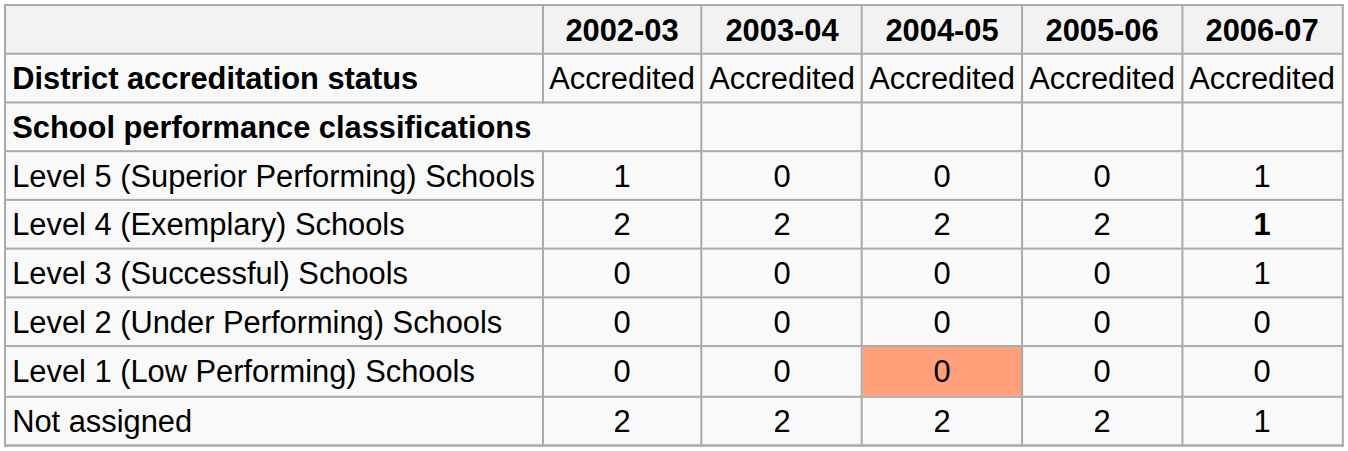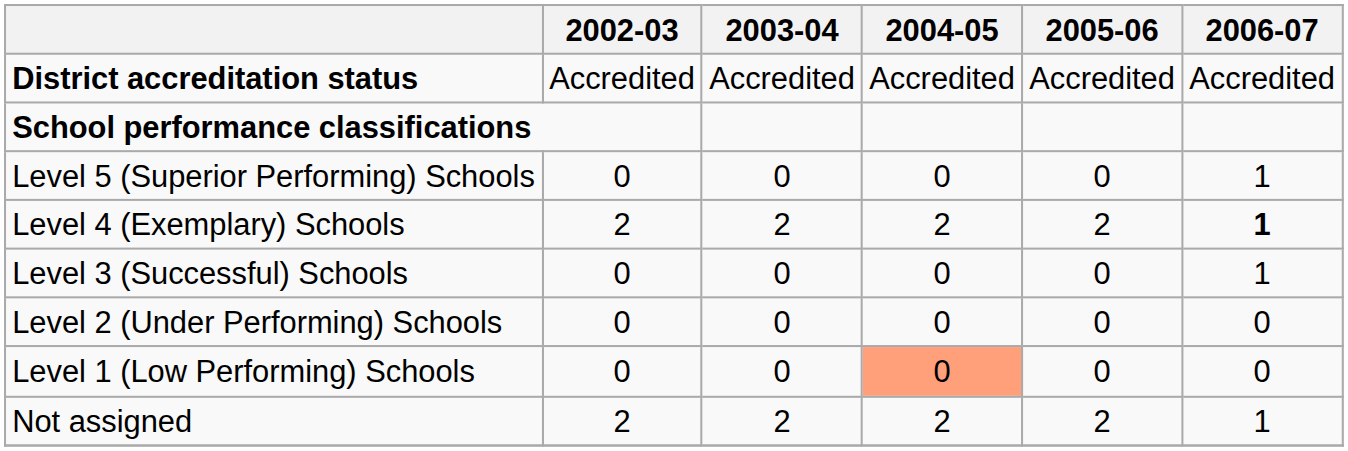Level 5 (Superior Performing) Schools | 2002-03: 1 -> 0
